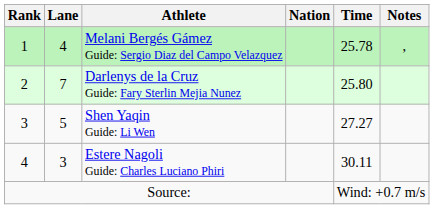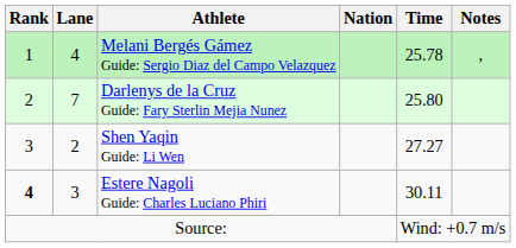Shen Yaqin Guide: Li Wen | Lane: 5 -> 2
Estere Nagoli Guide: Charles Luciano Phiri | Rank: normal -> bold
